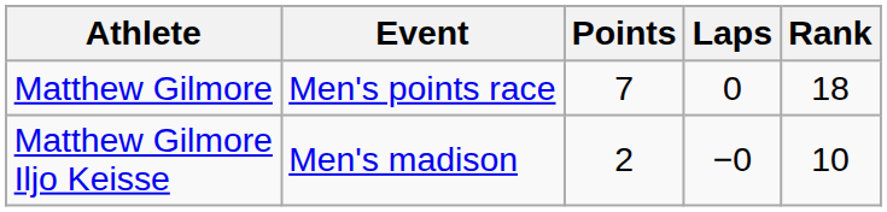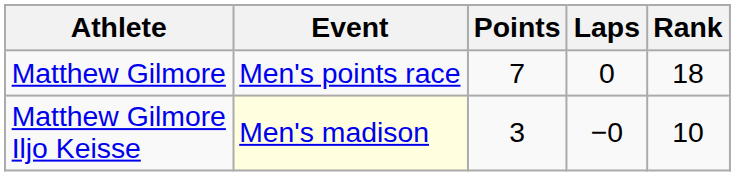Matthew Gilmore Iljo Keisse | Event: no background -> lightyellow background
Matthew Gilmore Iljo Keisse | Points: 2 -> 3
